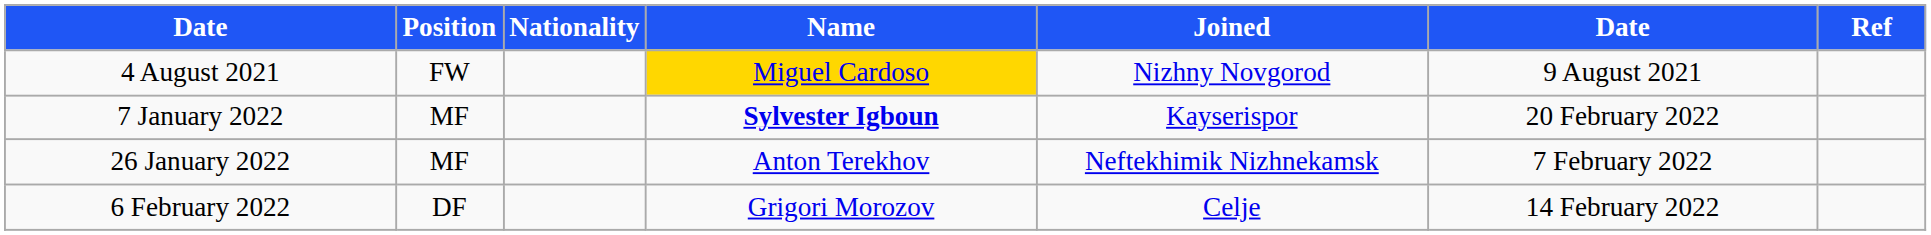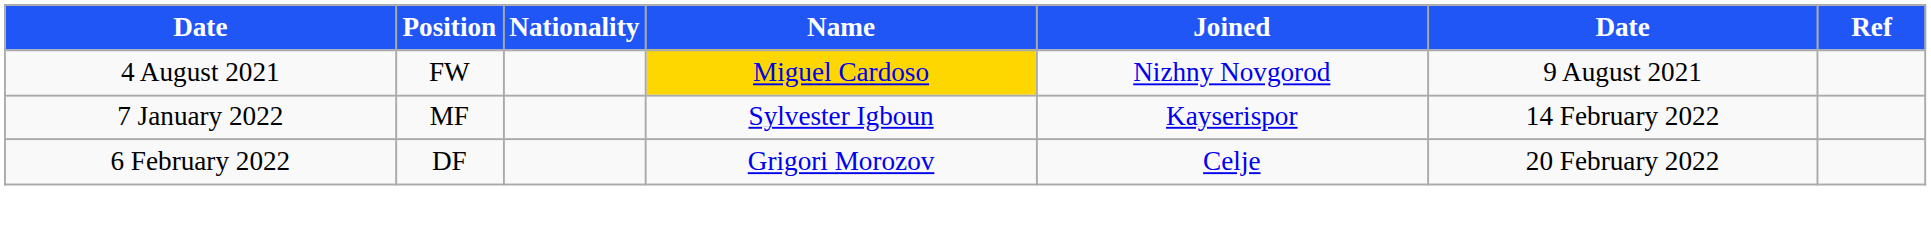7 January 2022 | Name: bold -> normal
7 January 2022 | column 6: 20 February 2022 -> 14 February 2022
- row: 26 January 2022 | MF | Anton Terekhov | Neftekhimik Nizhnekamsk | 7 February 2022
6 February 2022 | column 6: 14 February 2022 -> 20 February 2022
